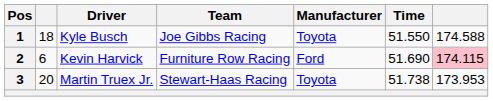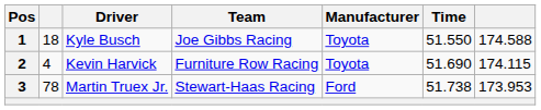2 | column 2: 6 -> 4
2 | Manufacturer: Ford -> Toyota
2 | column 7: pink background -> no background
3 | column 2: 20 -> 78
3 | Manufacturer: Toyota -> Ford
